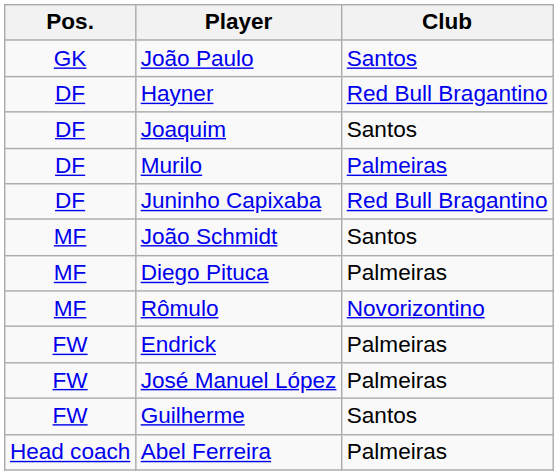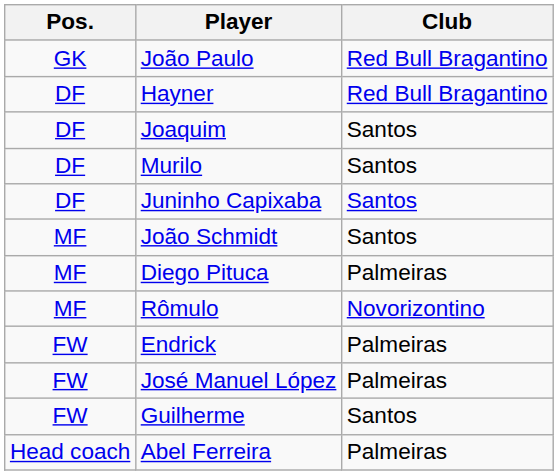João Paulo | Club: Santos -> Red Bull Bragantino
Murilo | Club: Palmeiras -> Santos
Juninho Capixaba | Club: Red Bull Bragantino -> Santos
